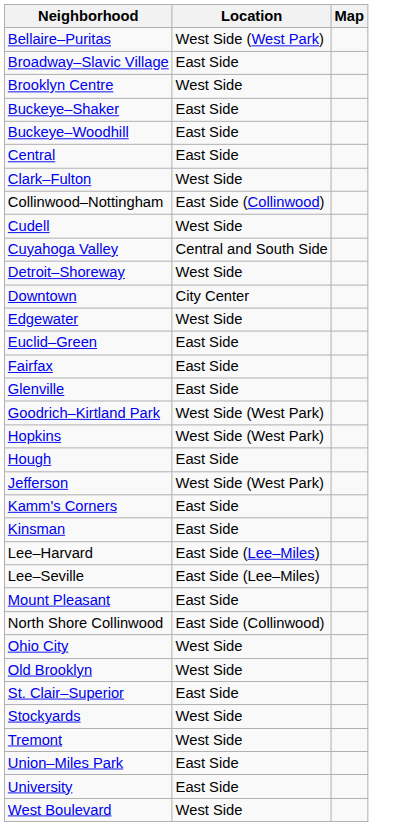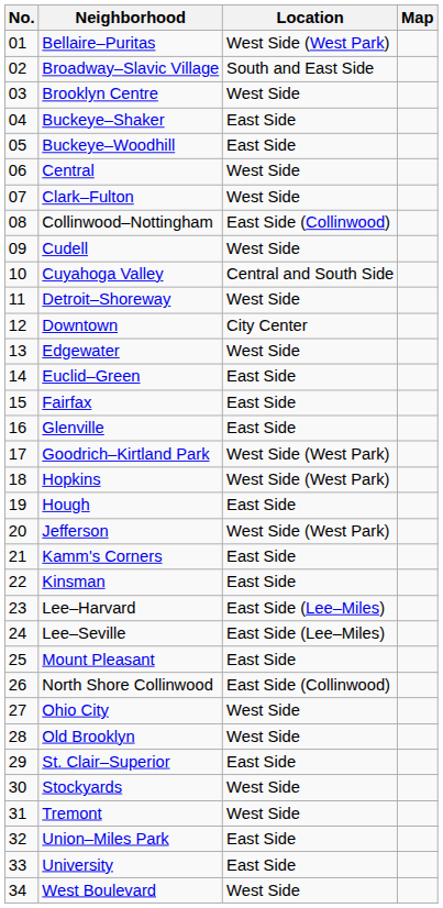+ column: No. | 01 | 02 | 03 | 04 | 05 | 06 | 07 | 08 | 09 | 10 | 11 | 12 | 13 | 14 | 15 | 16 | 17 | 18 | 19 | 20 | 21 | 22 | 23 | 24 | 25 | 26 | 27 | 28 | 29 | 30 | 31 | 32 | 33 | 34
Broadway–Slavic Village | Location: East Side -> South and East Side
Central | Location: East Side -> West Side
